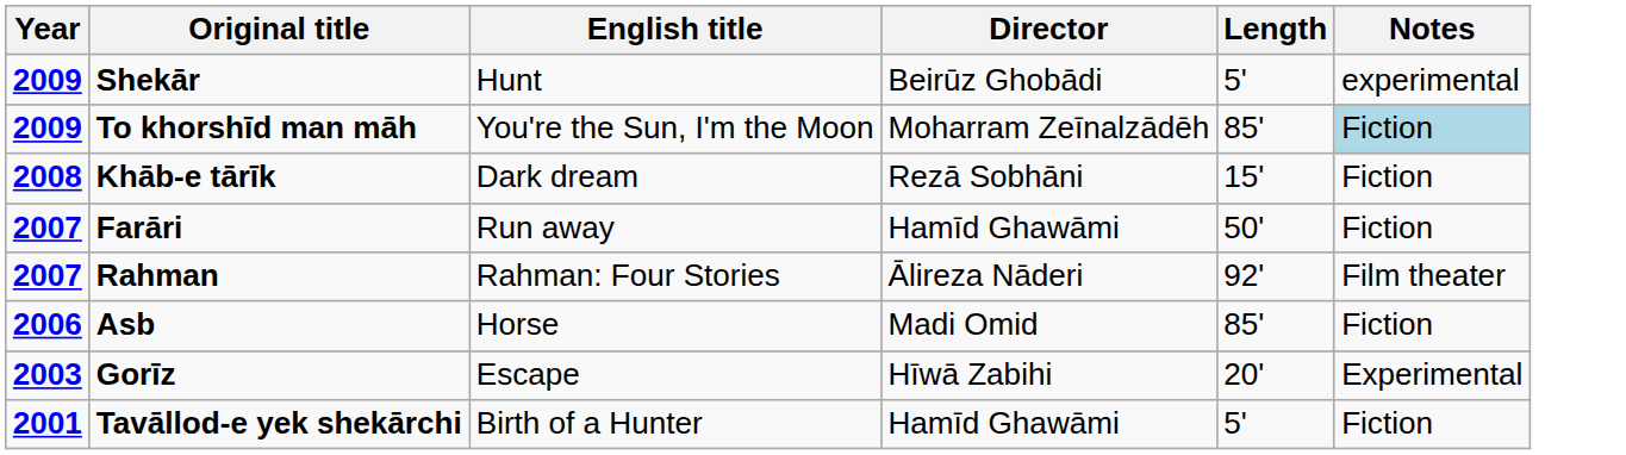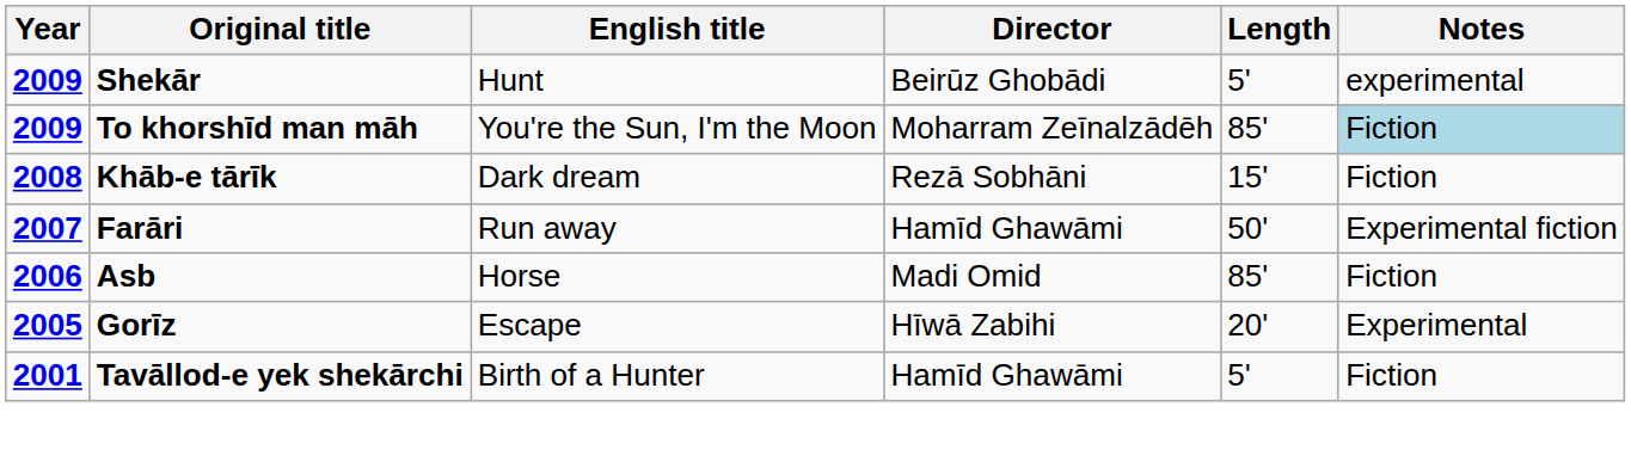Farāri | Notes: Fiction -> Experimental fiction
- row: 2007 | Rahman | Rahman: Four Stories | Ālireza Nāderi | 92' | Film theater
Gorīz | Year: 2003 -> 2005
